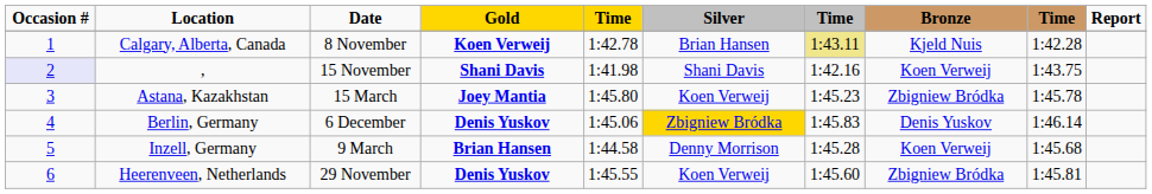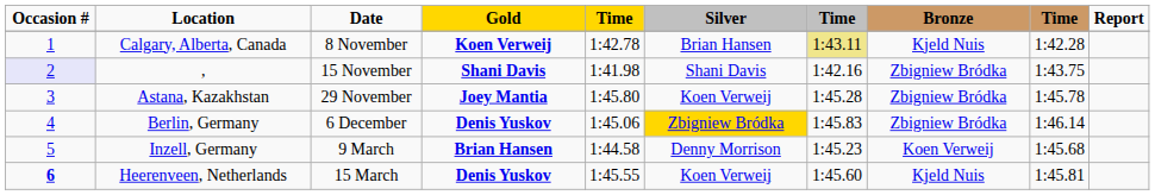, | Bronze: Koen Verweij -> Zbigniew Bródka
Astana, Kazakhstan | Date: 15 March -> 29 November
Astana, Kazakhstan | column 7: 1:45.23 -> 1:45.28
Berlin, Germany | Bronze: Denis Yuskov -> Zbigniew Bródka
Inzell, Germany | column 7: 1:45.28 -> 1:45.23
Heerenveen, Netherlands | Occasion #: normal -> bold
Heerenveen, Netherlands | Date: 29 November -> 15 March
Heerenveen, Netherlands | Bronze: Zbigniew Bródka -> Kjeld Nuis
